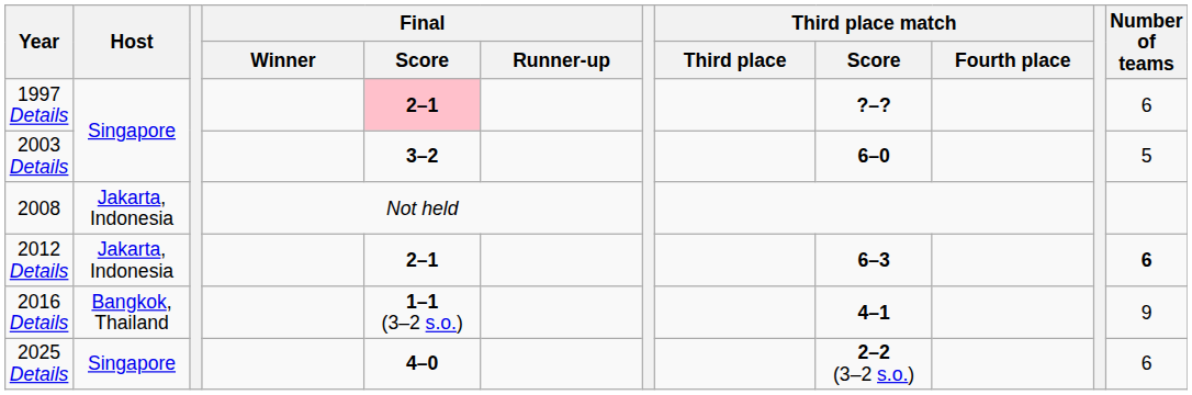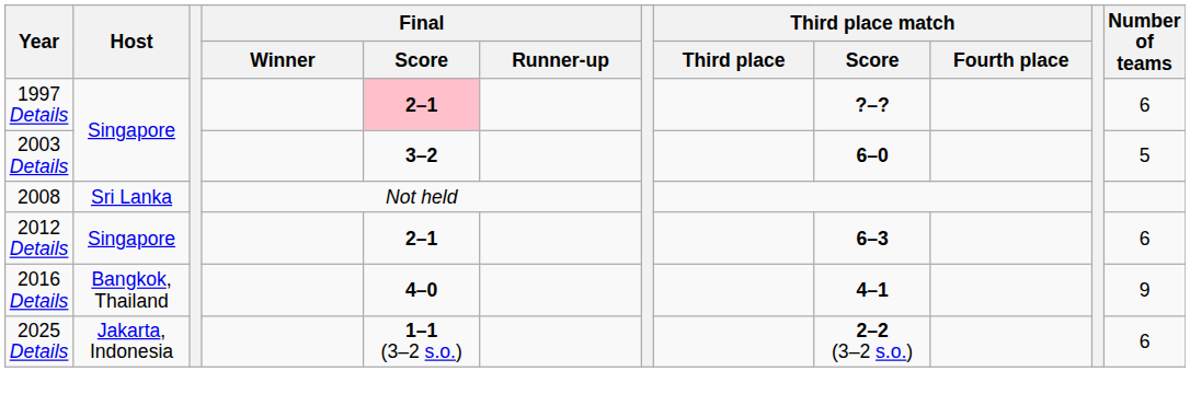2008 | Host: Jakarta, Indonesia -> Sri Lanka
2012 Details | Host: Jakarta, Indonesia -> Singapore
2012 Details | Number of teams: bold -> normal
2016 Details | Final / Score: 1–1 (3–2 s.o.) -> 4–0
2025 Details | Host: Singapore -> Jakarta, Indonesia
2025 Details | Final / Score: 4–0 -> 1–1 (3–2 s.o.)
